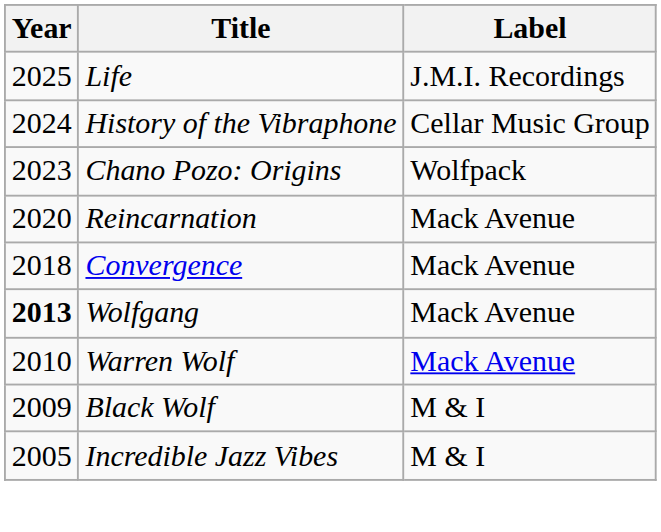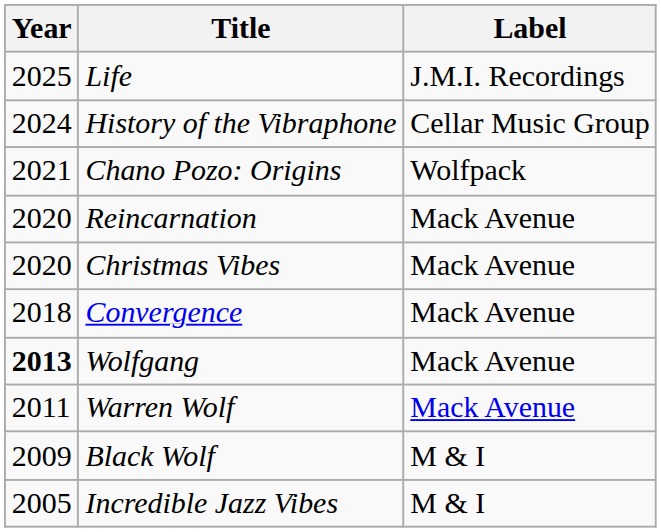Chano Pozo: Origins | Year: 2023 -> 2021
+ row: 2020 | Christmas Vibes | Mack Avenue
Warren Wolf | Year: 2010 -> 2011
